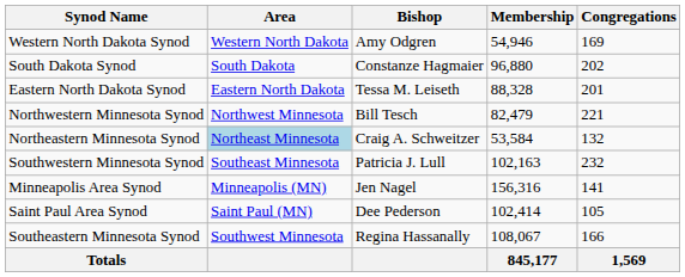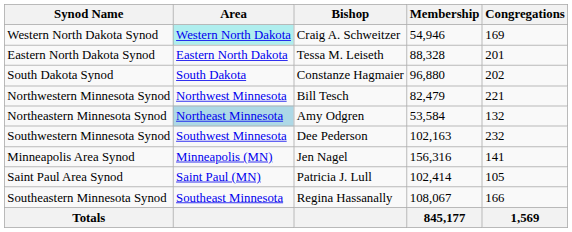Western North Dakota Synod | Area: no background -> paleturquoise background
Western North Dakota Synod | Bishop: Amy Odgren -> Craig A. Schweitzer
rows swapped: Eastern North Dakota Synod <-> South Dakota Synod
Northeastern Minnesota Synod | Bishop: Craig A. Schweitzer -> Amy Odgren
Southwestern Minnesota Synod | Area: Southeast Minnesota -> Southwest Minnesota
Southwestern Minnesota Synod | Bishop: Patricia J. Lull -> Dee Pederson
Saint Paul Area Synod | Bishop: Dee Pederson -> Patricia J. Lull
Southeastern Minnesota Synod | Area: Southwest Minnesota -> Southeast Minnesota
